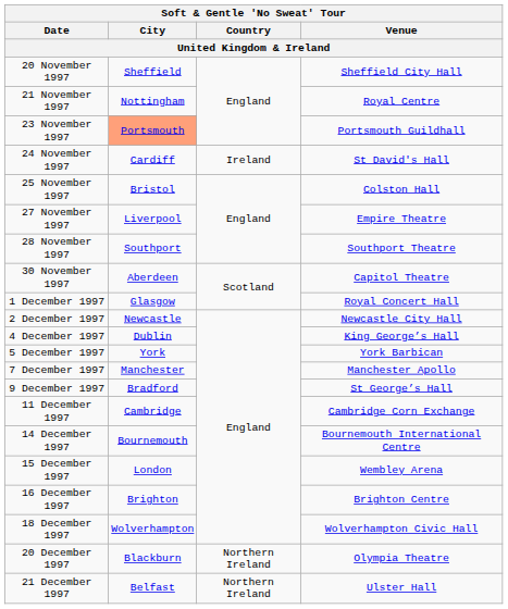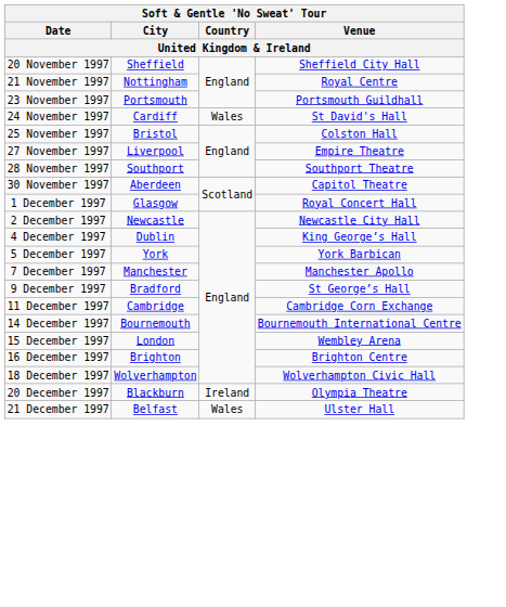23 November 1997 | City: lightsalmon background -> no background
24 November 1997 | Country: Ireland -> Wales
20 December 1997 | Country: Northern Ireland -> Ireland
21 December 1997 | Country: Northern Ireland -> Wales
